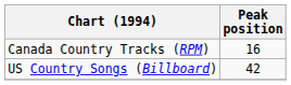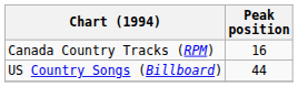US Country Songs (Billboard) | Peak position: 42 -> 44
